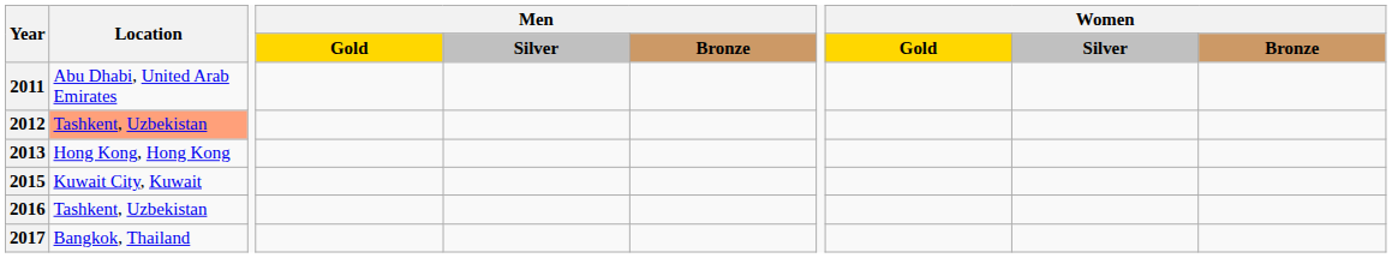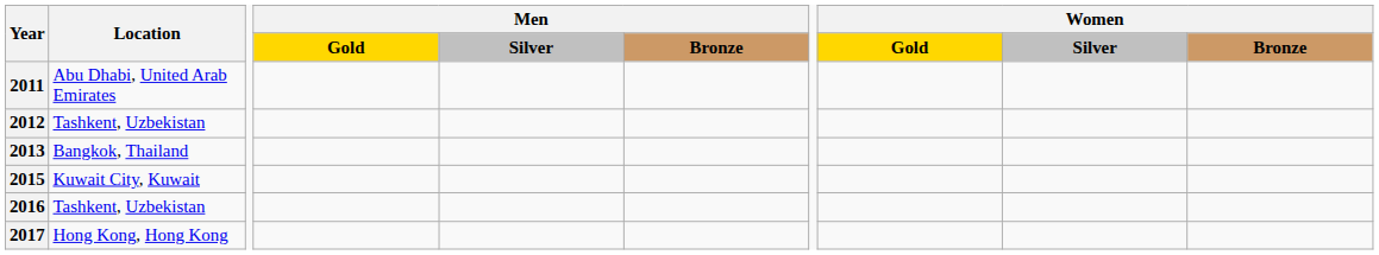2012 | Location: lightsalmon background -> no background
2013 | Location: Hong Kong, Hong Kong -> Bangkok, Thailand
2017 | Location: Bangkok, Thailand -> Hong Kong, Hong Kong
